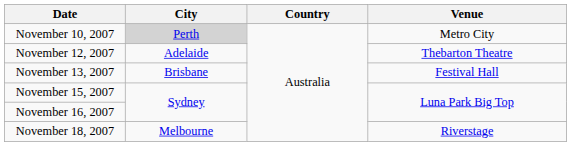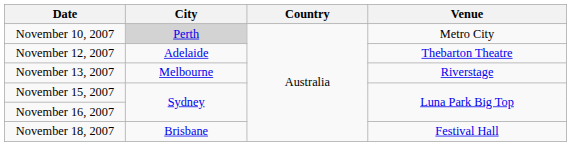November 13, 2007 | City: Brisbane -> Melbourne
November 13, 2007 | Venue: Festival Hall -> Riverstage
November 18, 2007 | City: Melbourne -> Brisbane
November 18, 2007 | Venue: Riverstage -> Festival Hall
